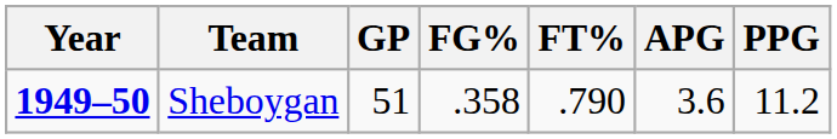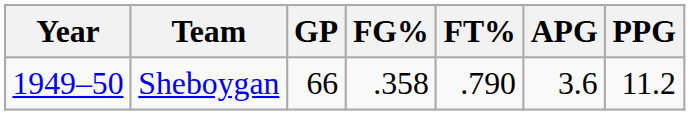Sheboygan | Year: bold -> normal
Sheboygan | GP: 51 -> 66
